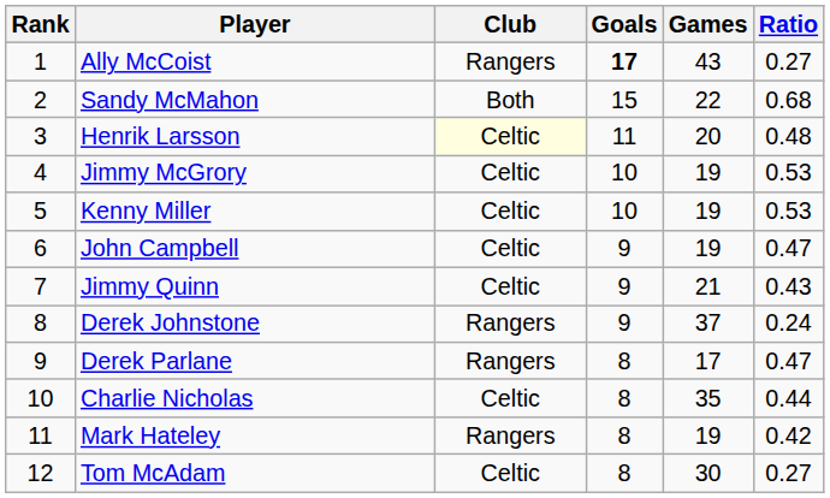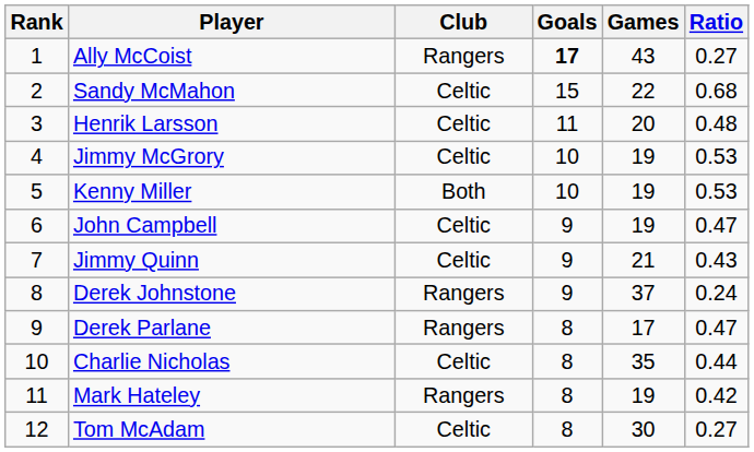Sandy McMahon | Club: Both -> Celtic
Henrik Larsson | Club: lightyellow background -> no background
Kenny Miller | Club: Celtic -> Both
